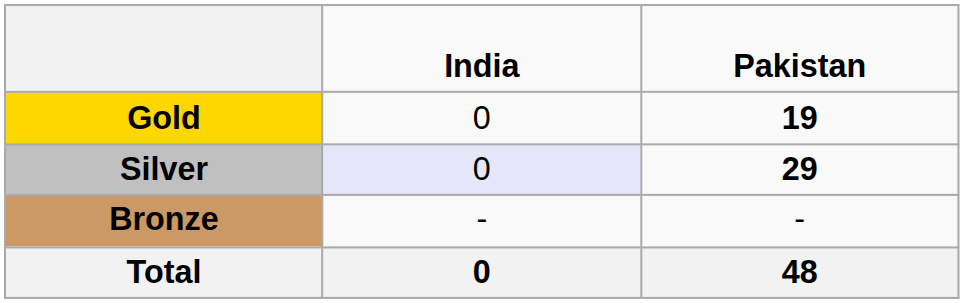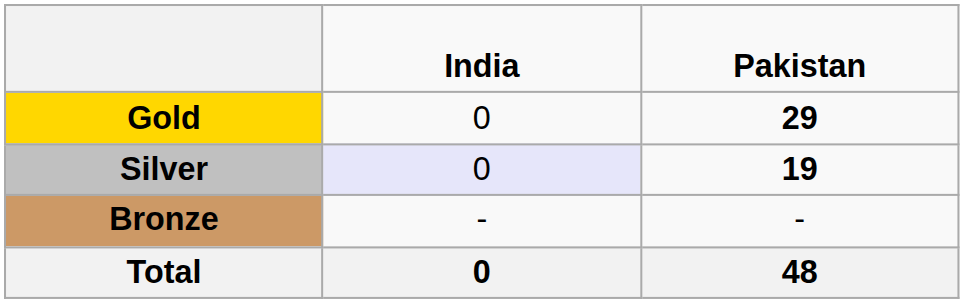Gold | column 3: 19 -> 29
Silver | column 3: 29 -> 19
